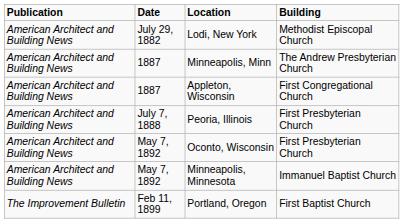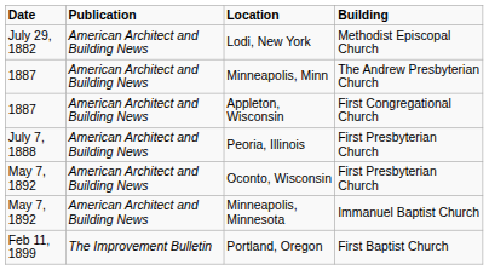columns swapped: Publication <-> Date
